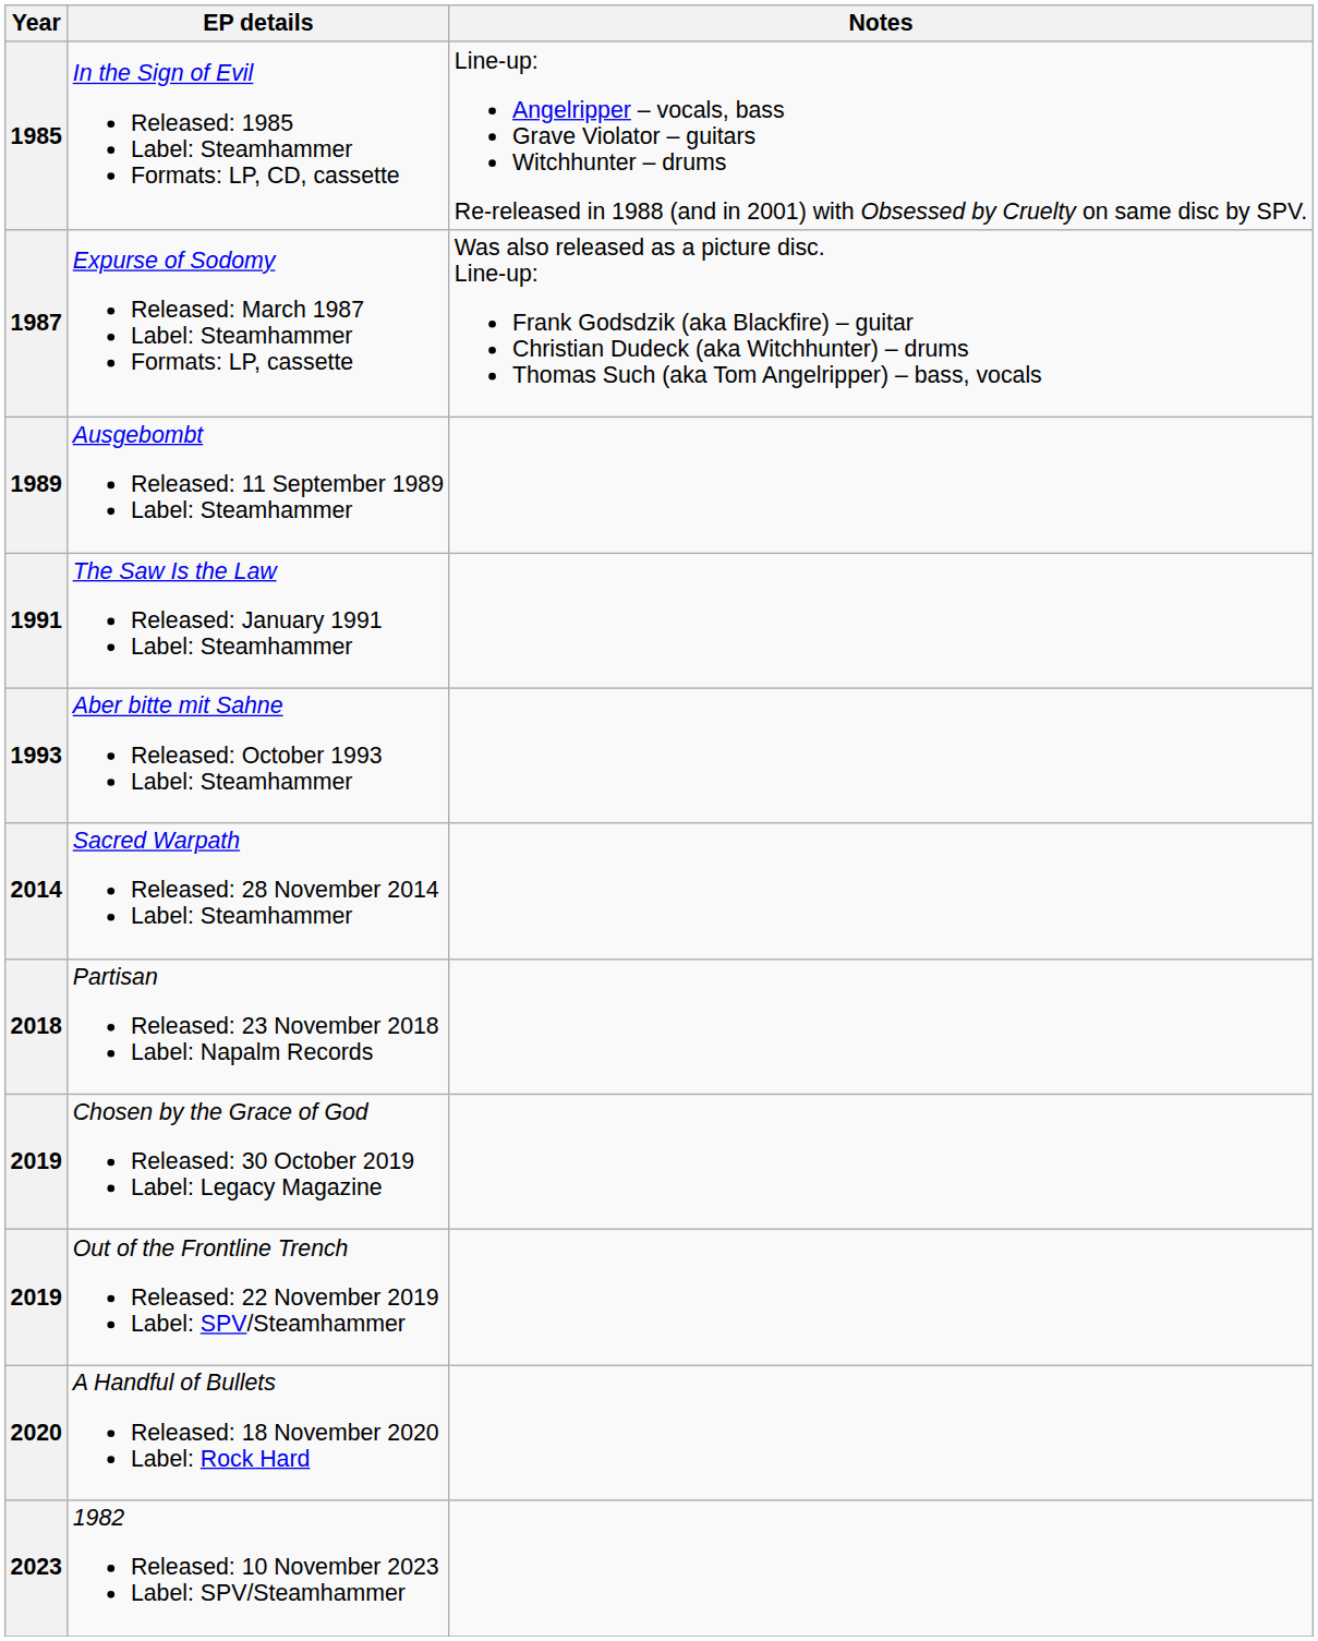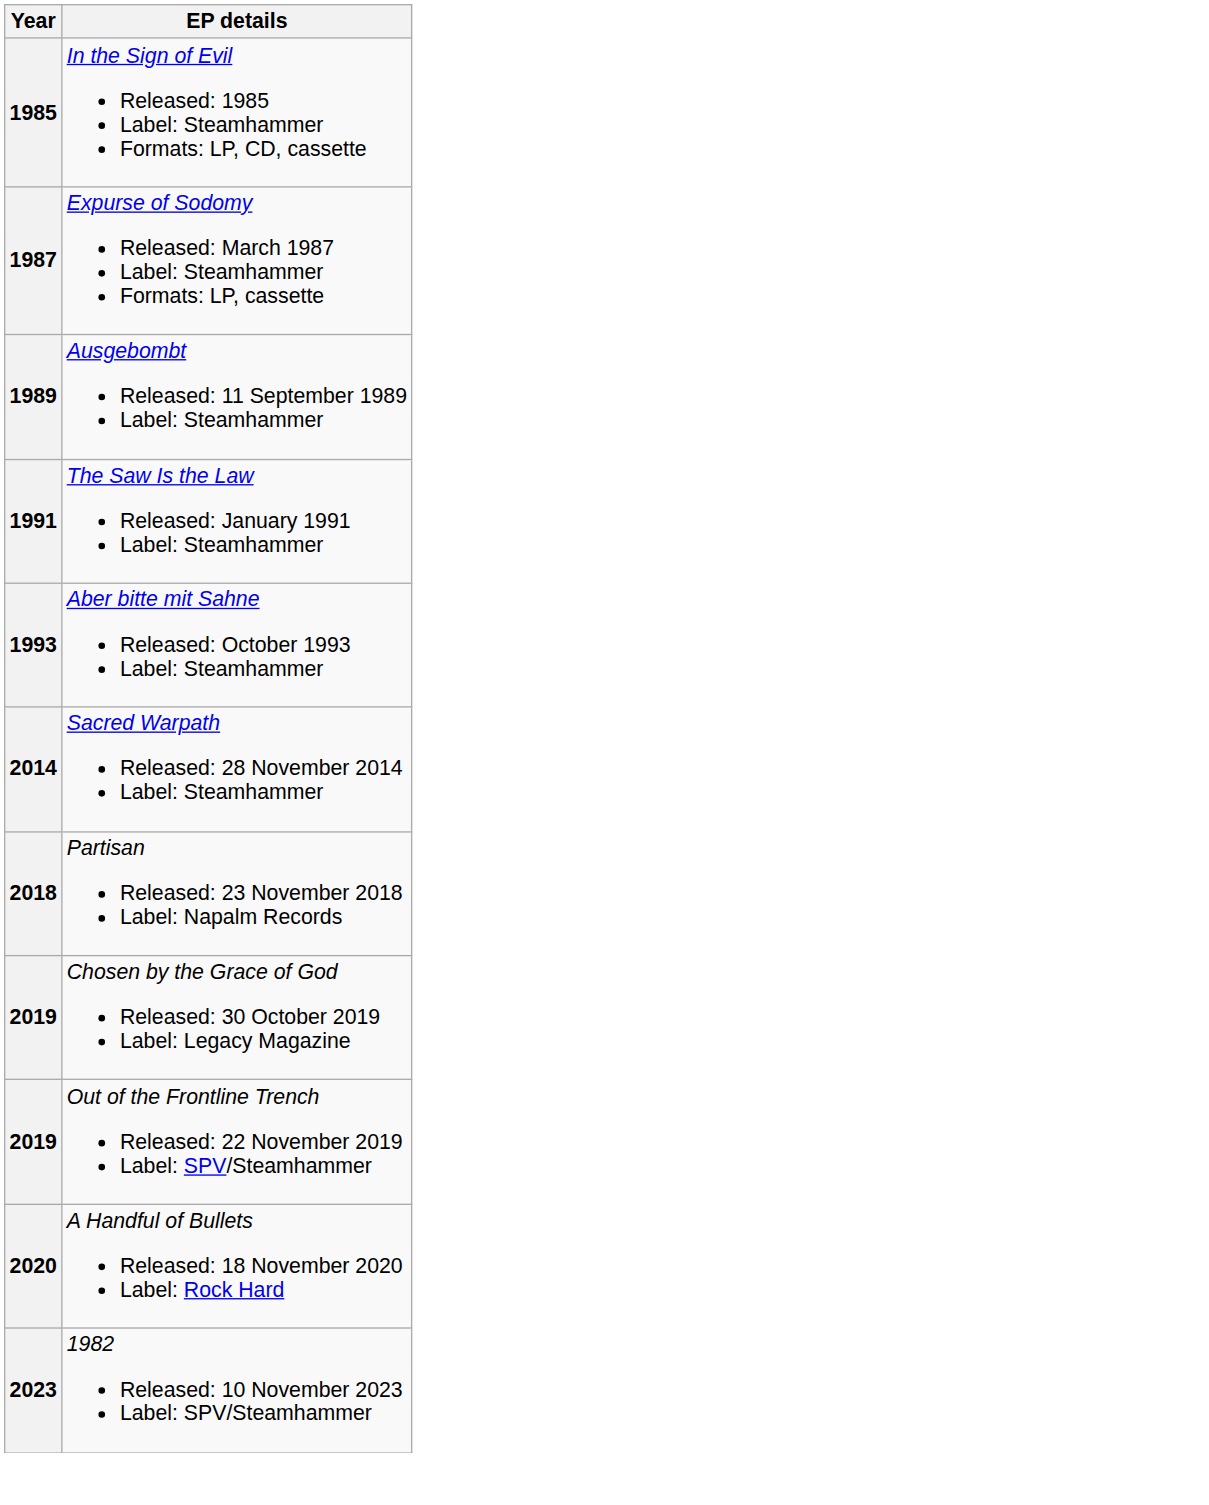- column: Notes | Line-up: Angelripper – vocals, bass Grave Violator – guitars Witchhunter – drums Re-released in 1988 (and in 2001) with Obsessed by Cruelty on same disc by SPV. | Was also released as a picture disc. Line-up: Frank Godsdzik (aka Blackfire) – guitar Christian Dudeck (aka Witchhunter) – drums Thomas Such (aka Tom Angelripper) – bass, vocals
